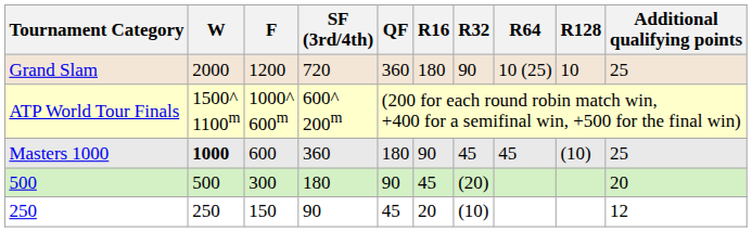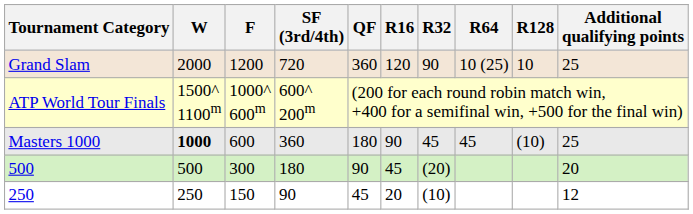Grand Slam | R16: 180 -> 120
